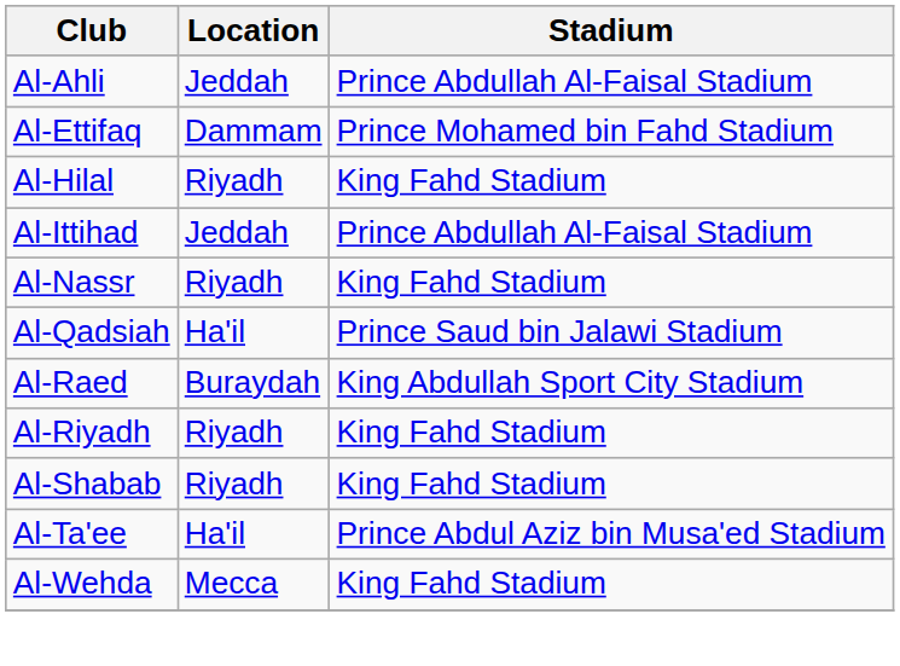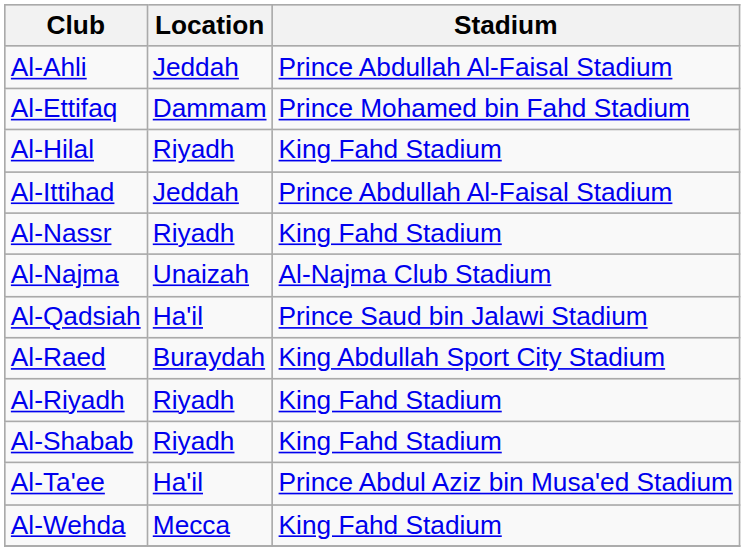+ row: Al-Najma | Unaizah | Al-Najma Club Stadium
